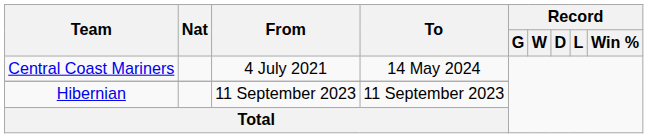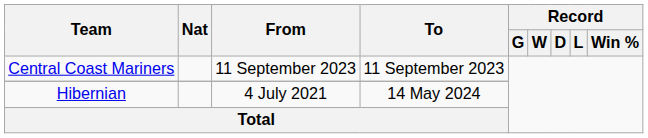Central Coast Mariners | From: 4 July 2021 -> 11 September 2023
Central Coast Mariners | To: 14 May 2024 -> 11 September 2023
Hibernian | From: 11 September 2023 -> 4 July 2021
Hibernian | To: 11 September 2023 -> 14 May 2024
